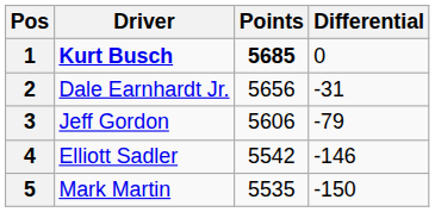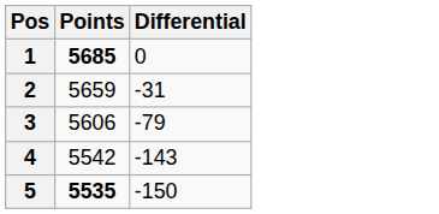- column: Driver | Kurt Busch | Dale Earnhardt Jr. | Jeff Gordon | Elliott Sadler | Mark Martin
2 | Points: 5656 -> 5659
4 | Differential: -146 -> -143
5 | Points: normal -> bold
